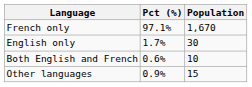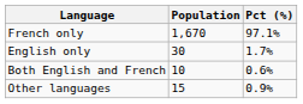columns swapped: Population <-> Pct (%)
